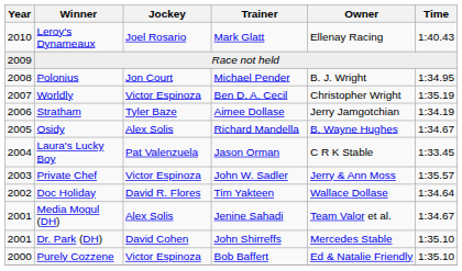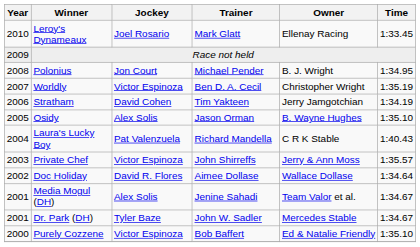Leroy's Dynameaux | Time: 1:40.43 -> 1:33.45
Stratham | Jockey: Tyler Baze -> David Cohen
Stratham | Trainer: Aimee Dollase -> Tim Yakteen
Osidy | Trainer: Richard Mandella -> Jason Orman
Osidy | Time: 1:34.67 -> 1:35.10
Laura's Lucky Boy | Trainer: Jason Orman -> Richard Mandella
Laura's Lucky Boy | Time: 1:33.45 -> 1:40.43
Private Chef | Trainer: John W. Sadler -> John Shirreffs
Doc Holiday | Trainer: Tim Yakteen -> Aimee Dollase
Dr. Park (DH) | Jockey: David Cohen -> Tyler Baze
Dr. Park (DH) | Trainer: John Shirreffs -> John W. Sadler
Dr. Park (DH) | Time: 1:35.10 -> 1:34.67
